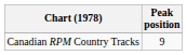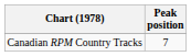Canadian RPM Country Tracks | Peak position: 9 -> 7
